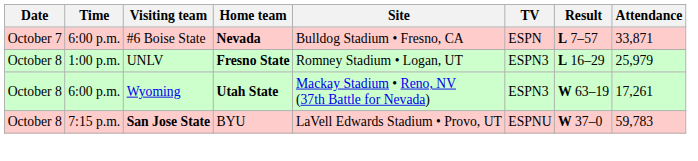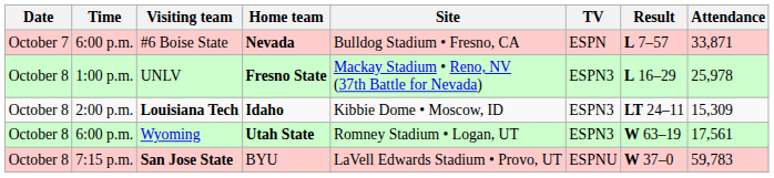UNLV | Site: Romney Stadium • Logan, UT -> Mackay Stadium • Reno, NV (37th Battle for Nevada)
UNLV | Attendance: 25,979 -> 25,978
+ row: October 8 | 2:00 p.m. | Louisiana Tech | Idaho | Kibbie Dome • Moscow, ID | ESPN3 | LT 24–11 | 15,309
Wyoming | Site: Mackay Stadium • Reno, NV (37th Battle for Nevada) -> Romney Stadium • Logan, UT
Wyoming | Attendance: 17,261 -> 17,561
